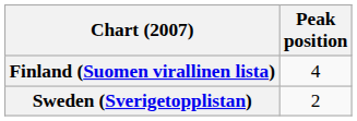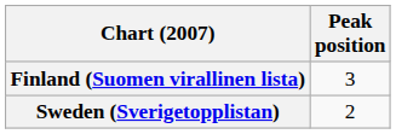Finland (Suomen virallinen lista) | Peak position: 4 -> 3
